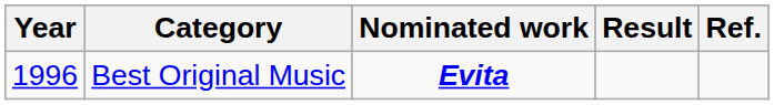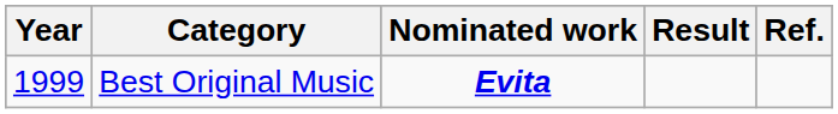Best Original Music | Year: 1996 -> 1999
